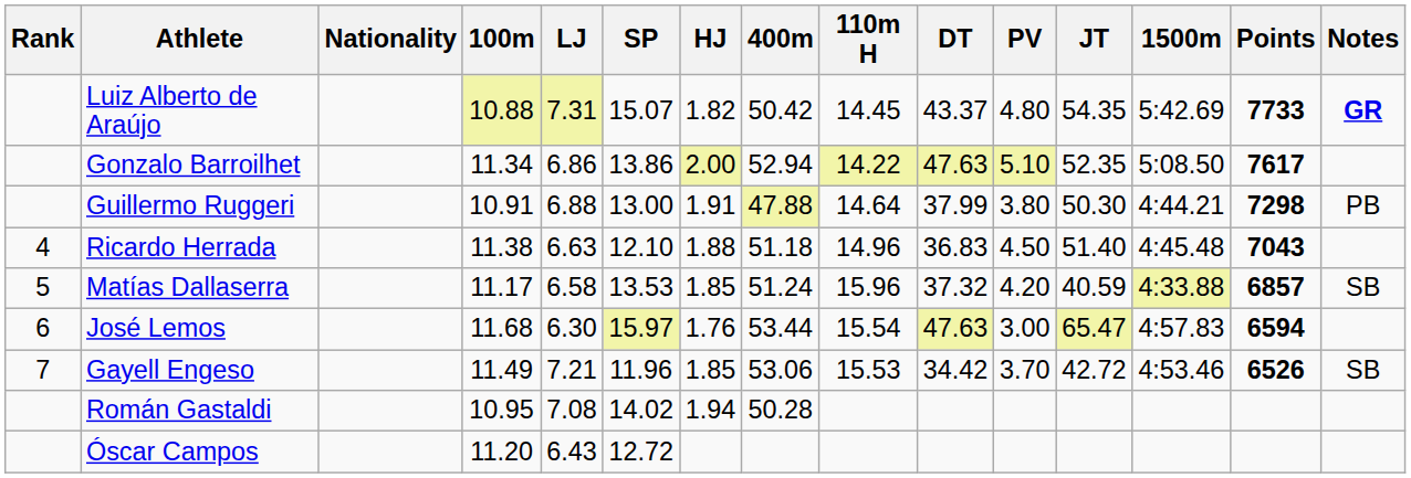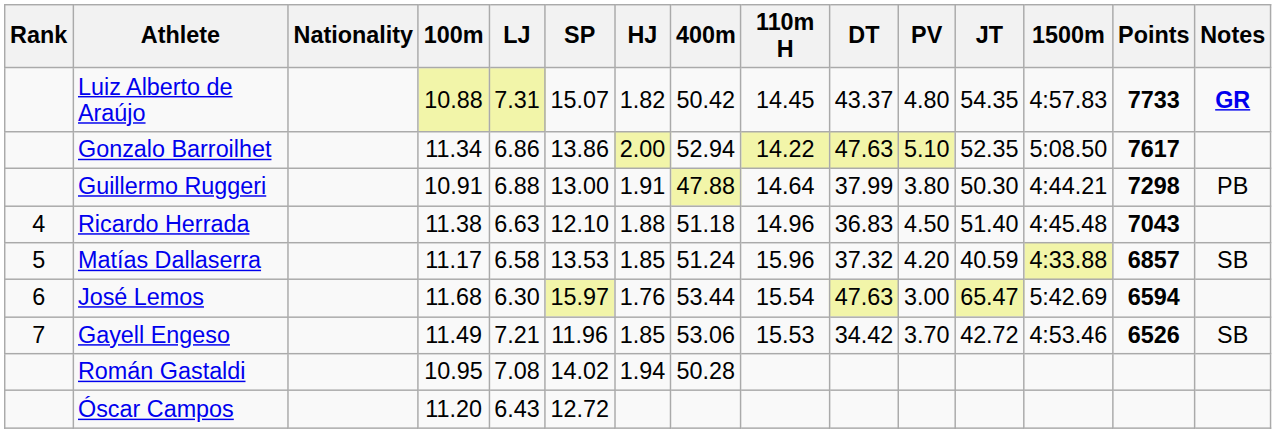Luiz Alberto de Araújo | 1500m: 5:42.69 -> 4:57.83
José Lemos | 1500m: 4:57.83 -> 5:42.69
